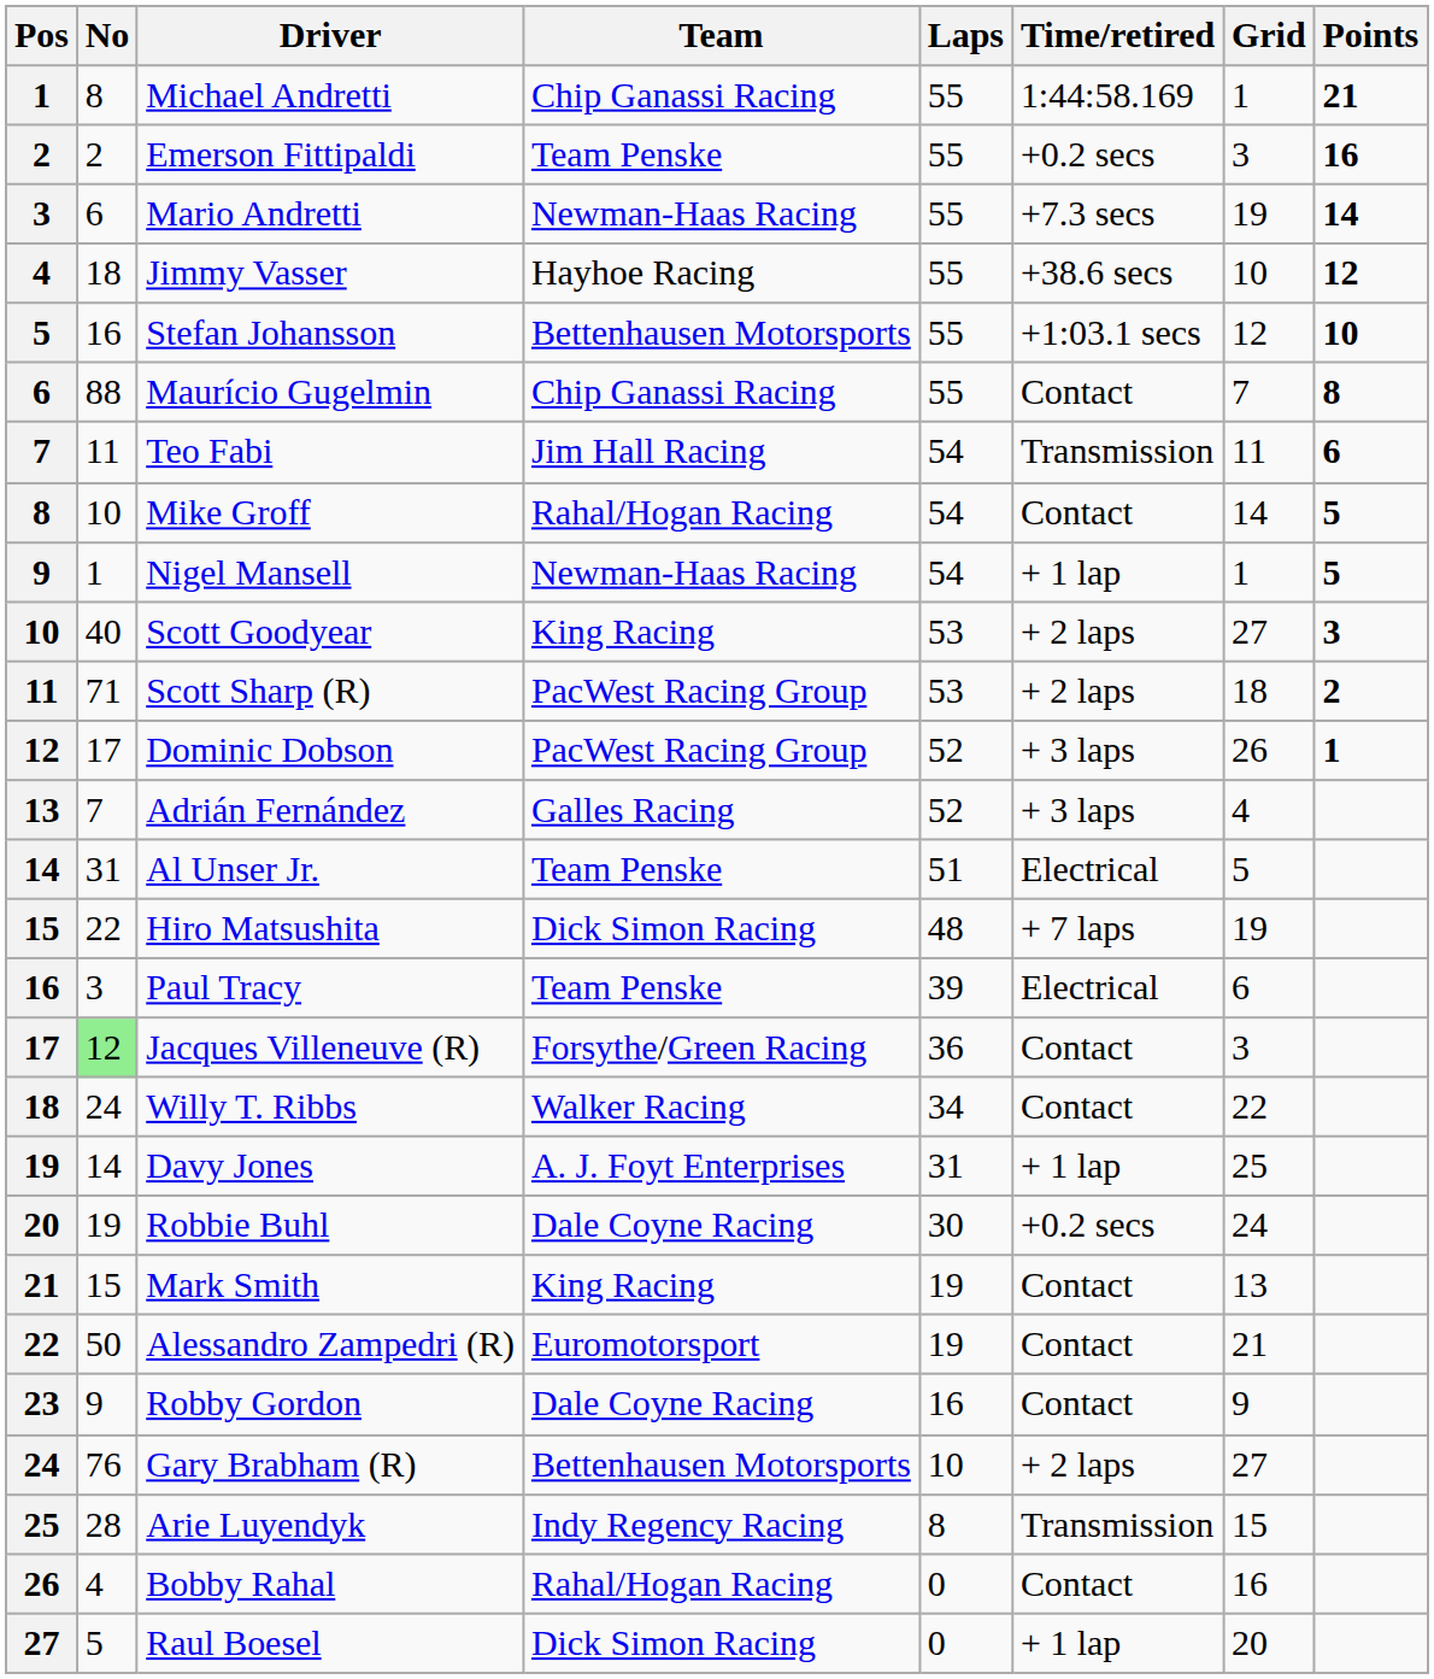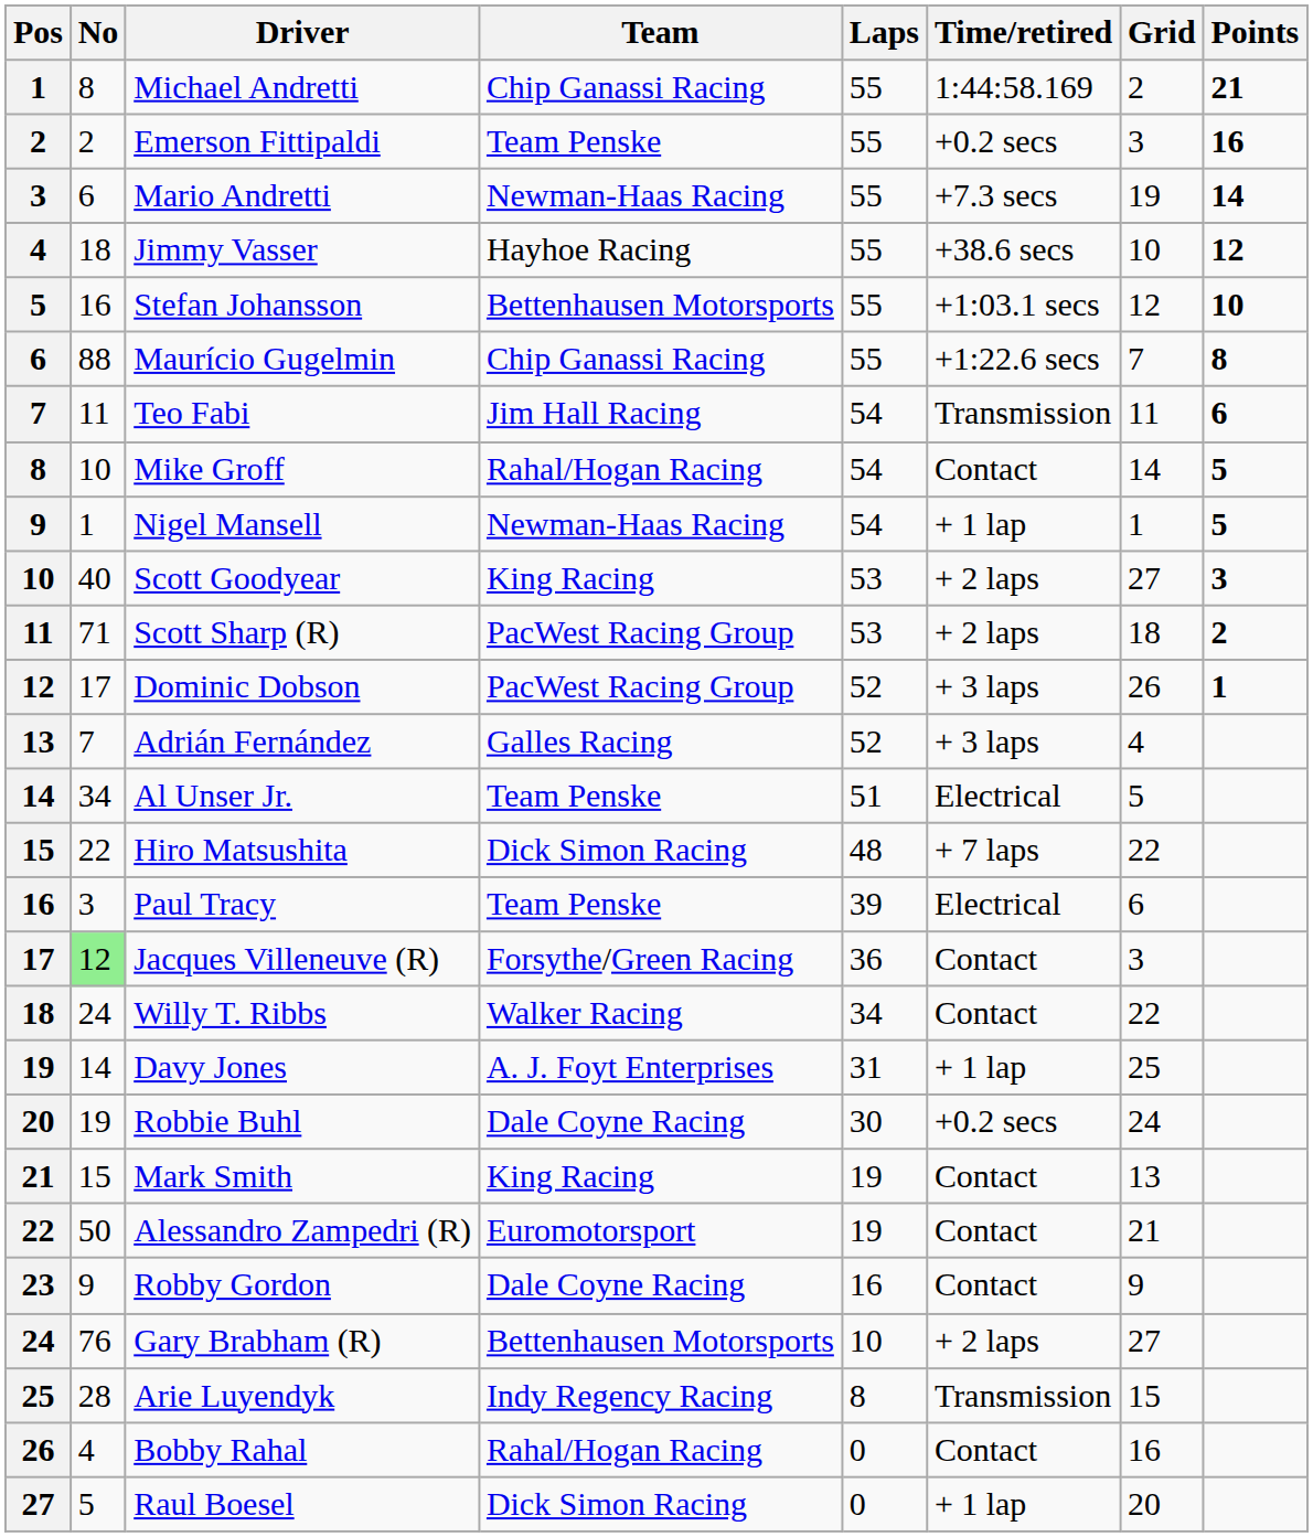Michael Andretti | Grid: 1 -> 2
Maurício Gugelmin | Time/retired: Contact -> +1:22.6 secs
Al Unser Jr. | No: 31 -> 34
Hiro Matsushita | Grid: 19 -> 22
